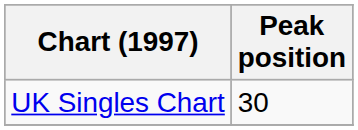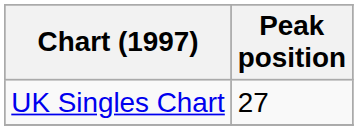UK Singles Chart | Peak position: 30 -> 27
